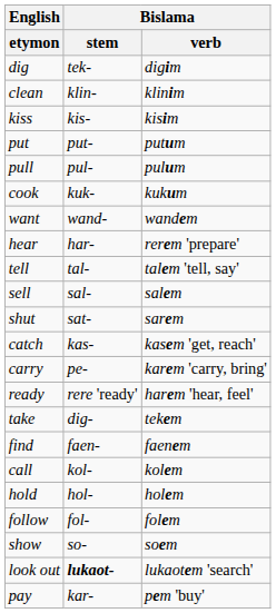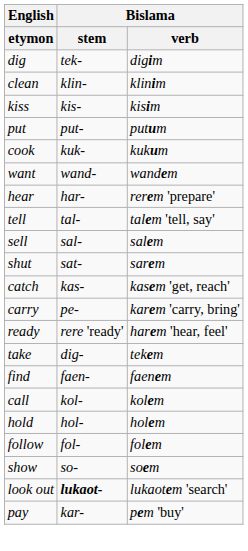- row: pull | pul- | pulum
